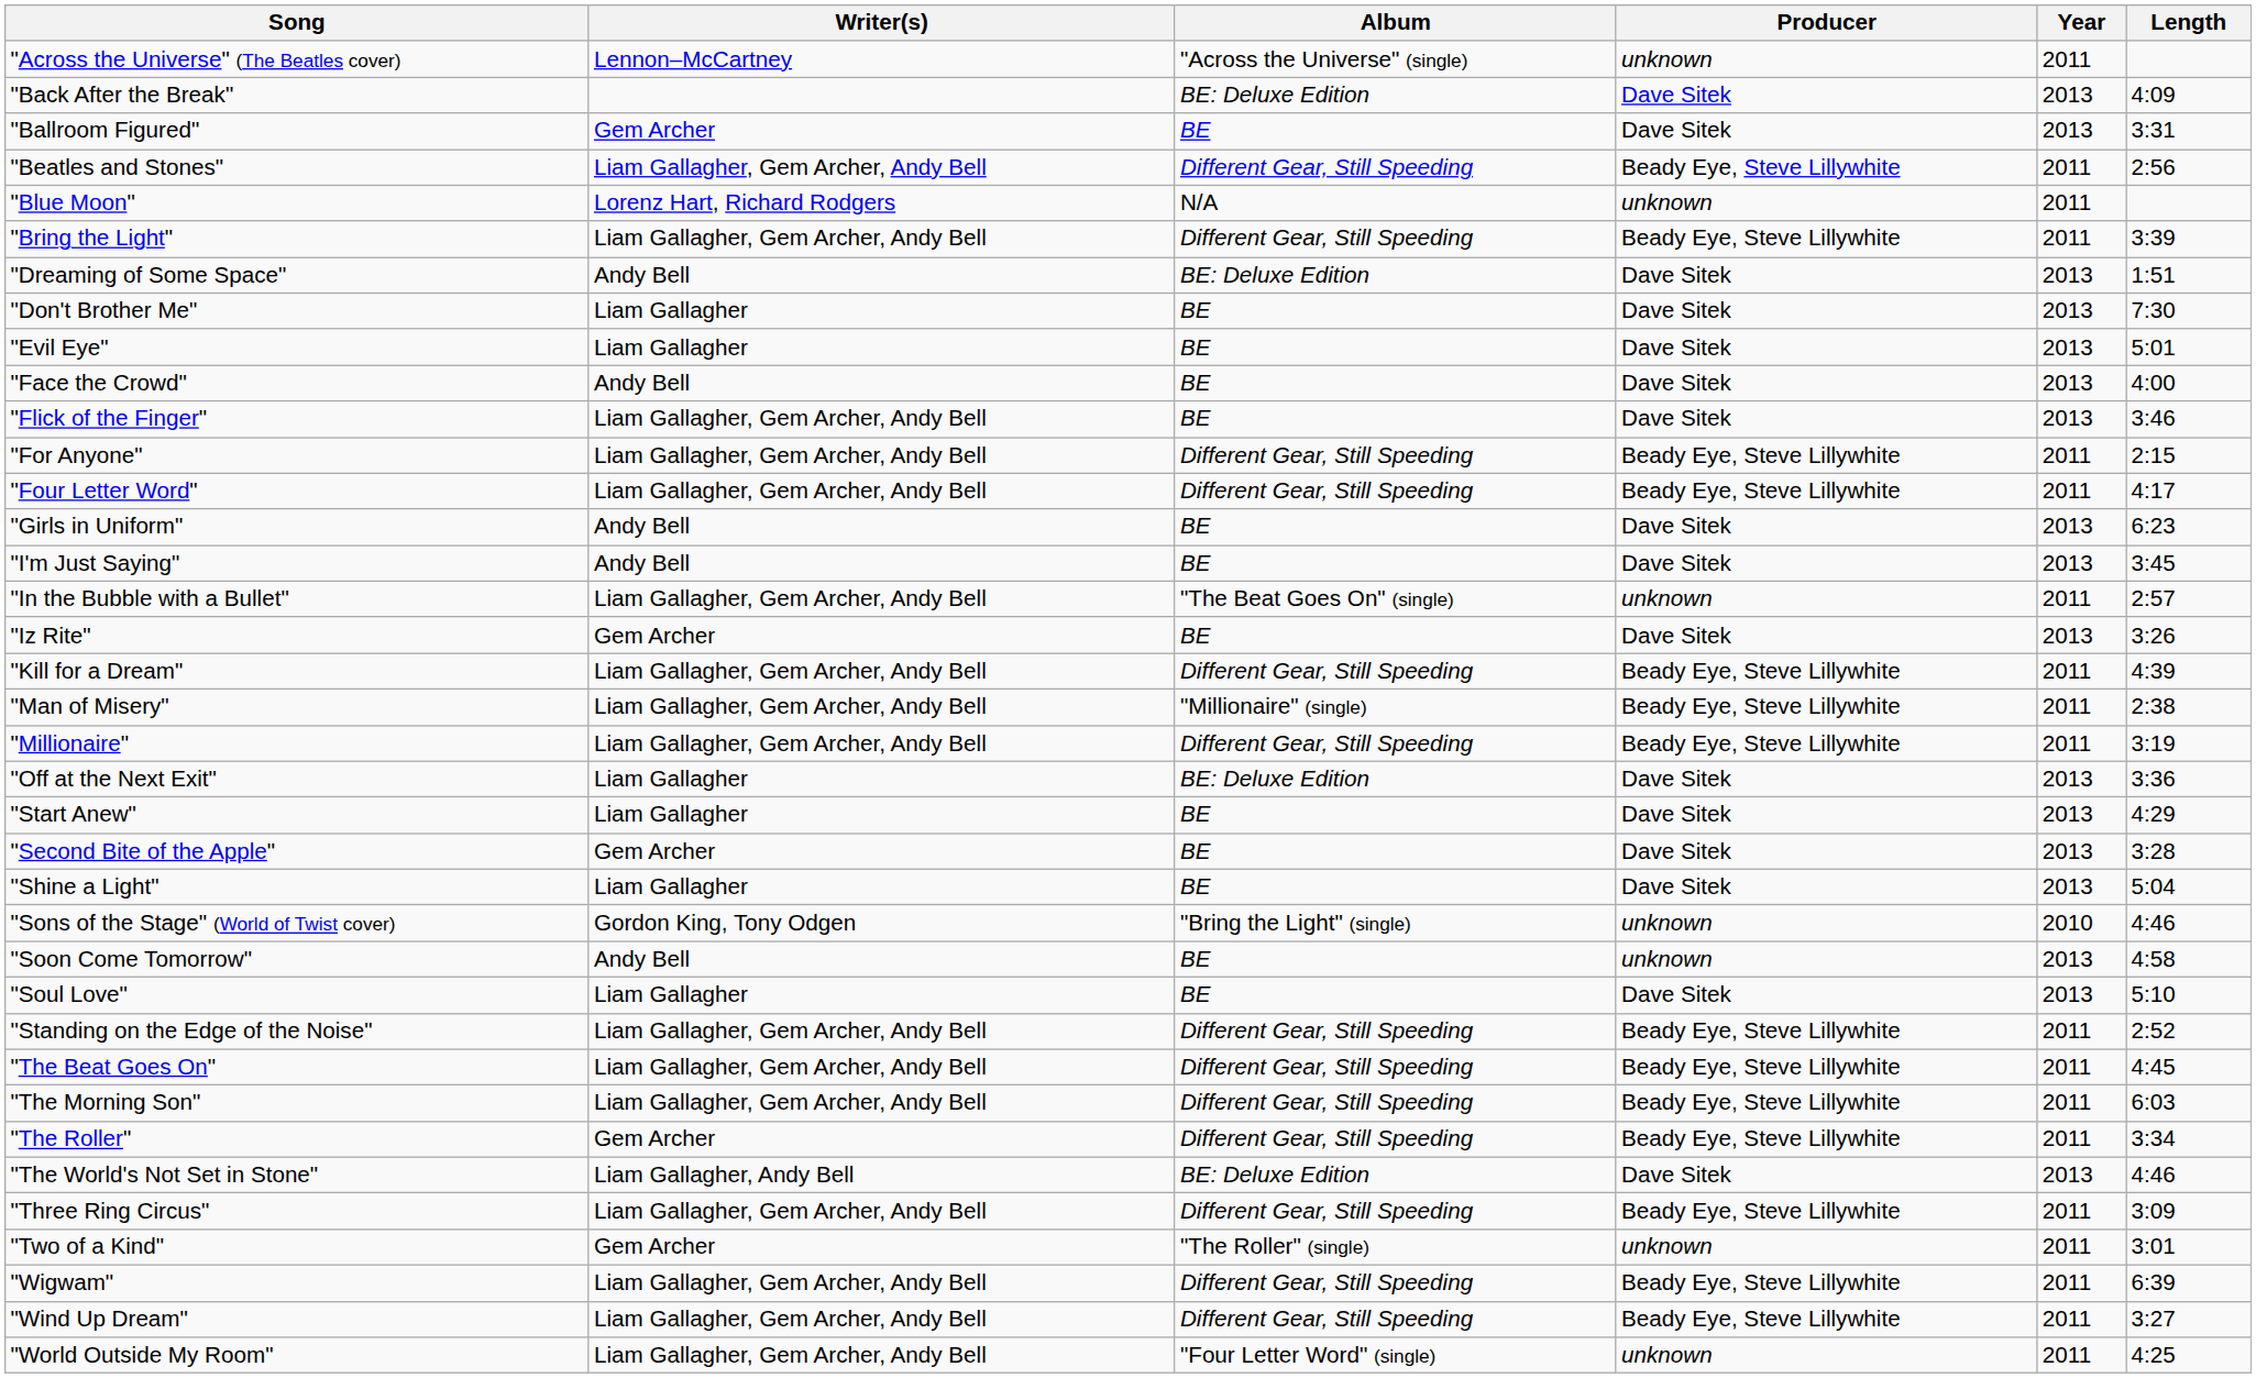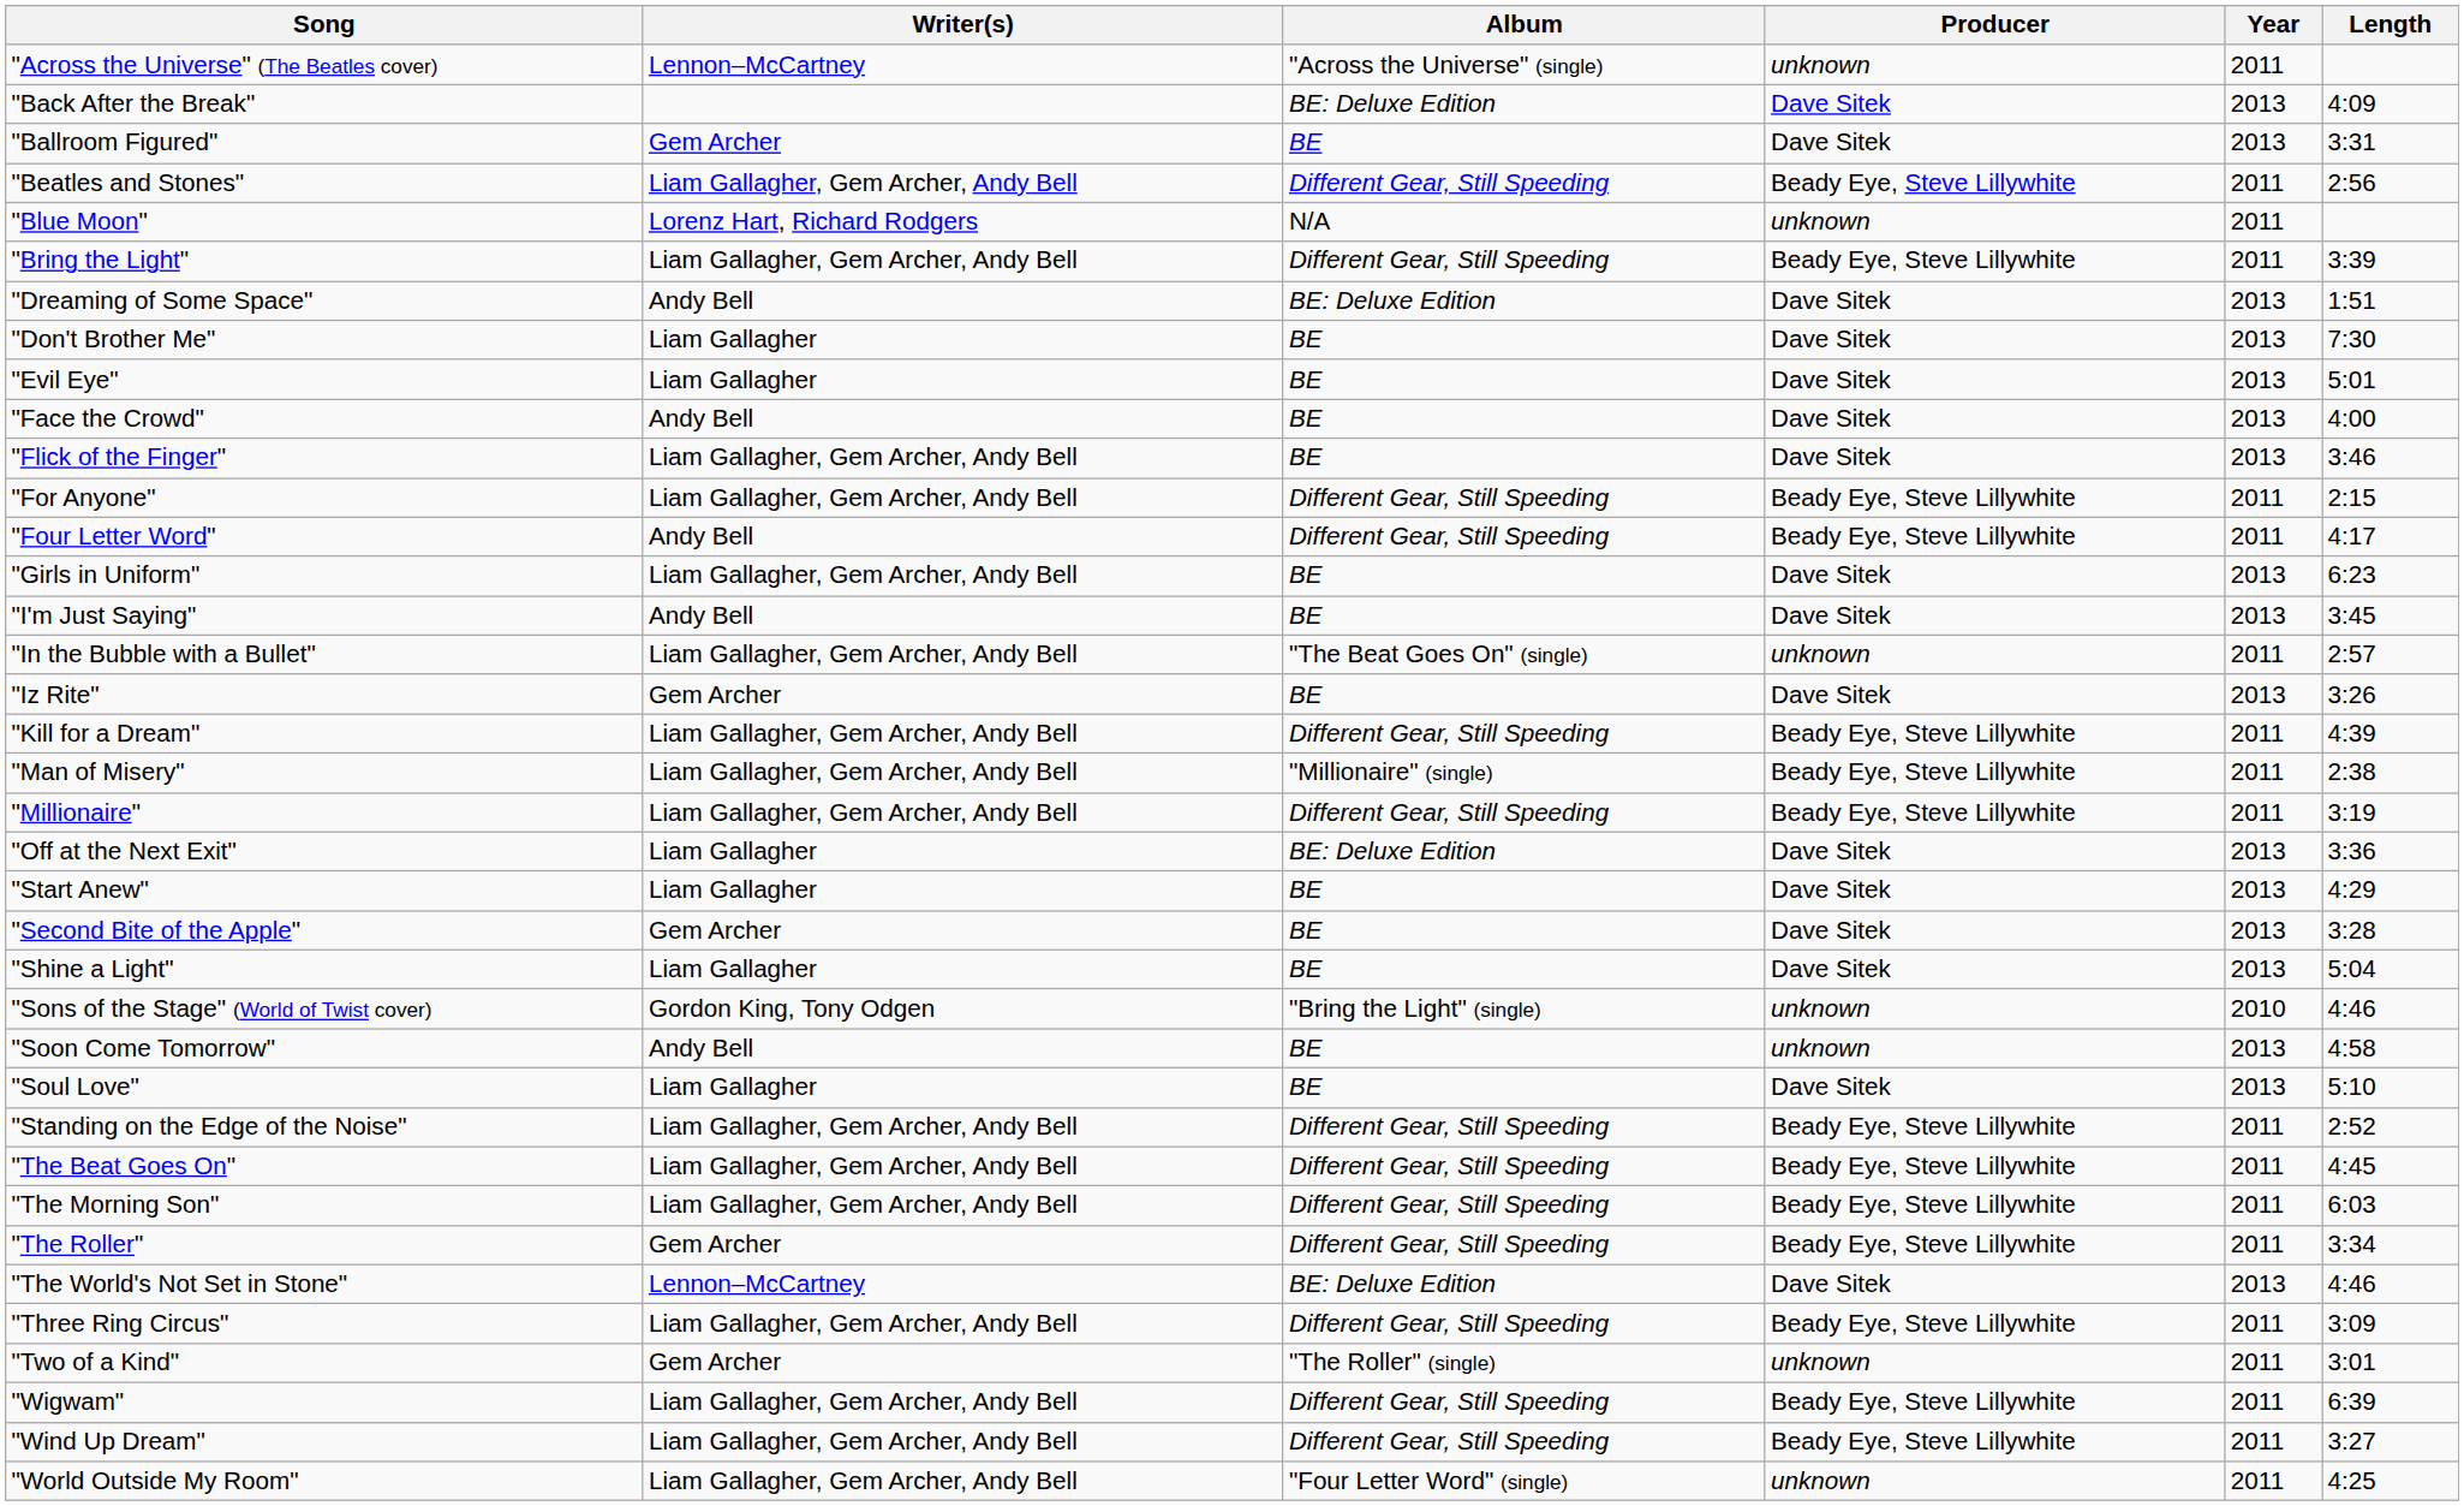"Four Letter Word" | Writer(s): Liam Gallagher, Gem Archer, Andy Bell -> Andy Bell
"Girls in Uniform" | Writer(s): Andy Bell -> Liam Gallagher, Gem Archer, Andy Bell
"The World's Not Set in Stone" | Writer(s): Liam Gallagher, Andy Bell -> Lennon–McCartney
